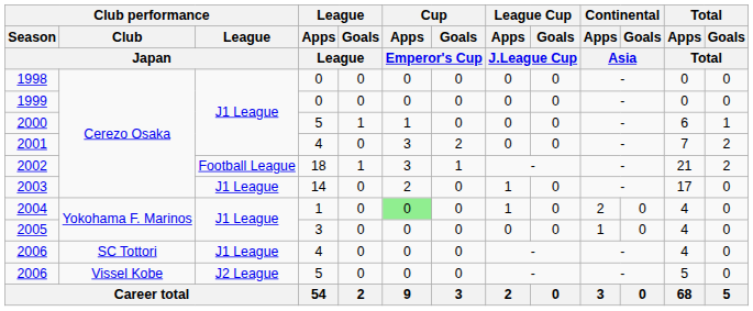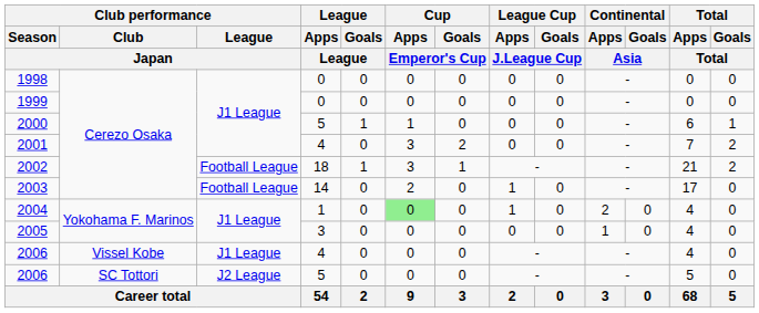2003 | Club performance / League / Japan: J1 League -> Football League
2006 / 4 | Club performance / Club / Japan: SC Tottori -> Vissel Kobe
2006 / 5 | Club performance / Club / Japan: Vissel Kobe -> SC Tottori
